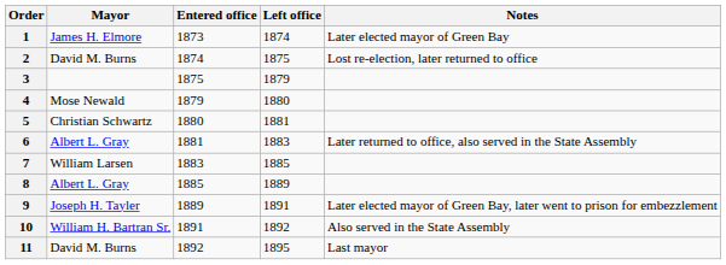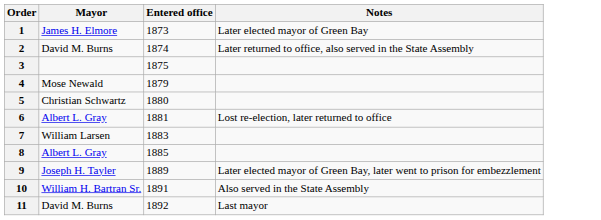- column: Left office | 1874 | 1875 | 1879 | 1880 | 1881 | 1883 | 1885 | 1889 | 1891 | 1892 | 1895
2 | Notes: Lost re-election, later returned to office -> Later returned to office, also served in the State Assembly
6 | Notes: Later returned to office, also served in the State Assembly -> Lost re-election, later returned to office
